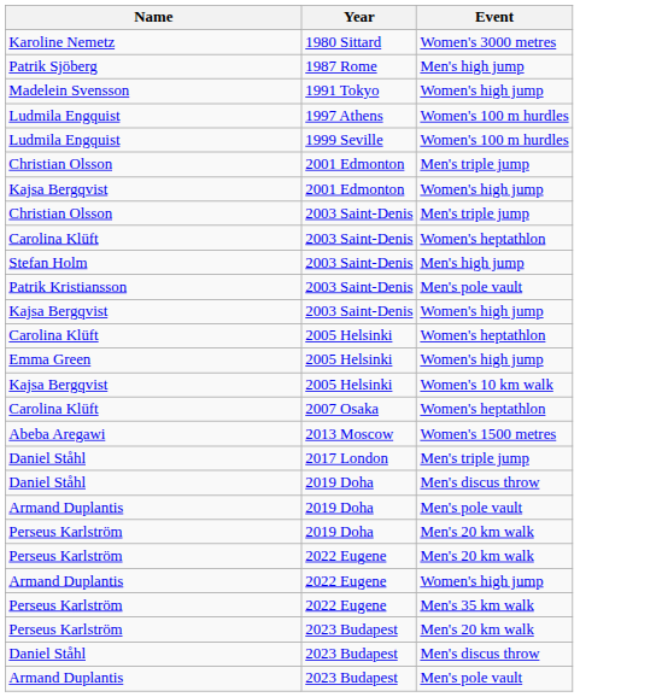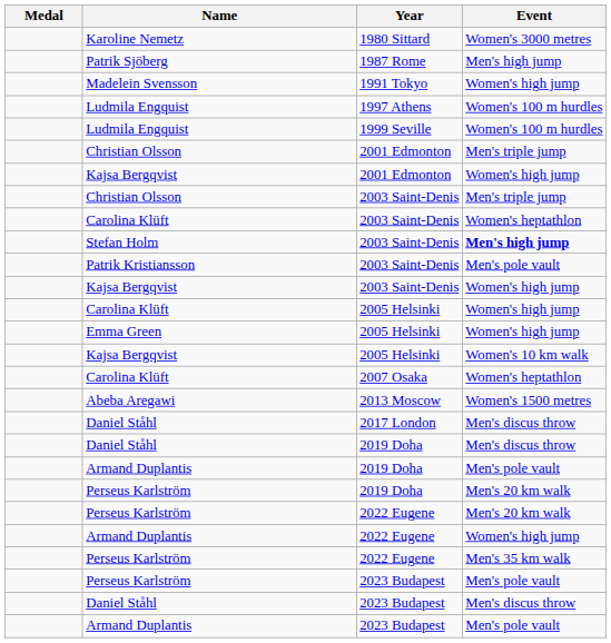+ column: Medal
Stefan Holm | Event: normal -> bold
Carolina Klüft / 2005 Helsinki | Event: Women's heptathlon -> Women's high jump
Daniel Ståhl / 2017 London | Event: Men's triple jump -> Men's discus throw
Perseus Karlström / 2023 Budapest | Event: Men's 20 km walk -> Men's pole vault
